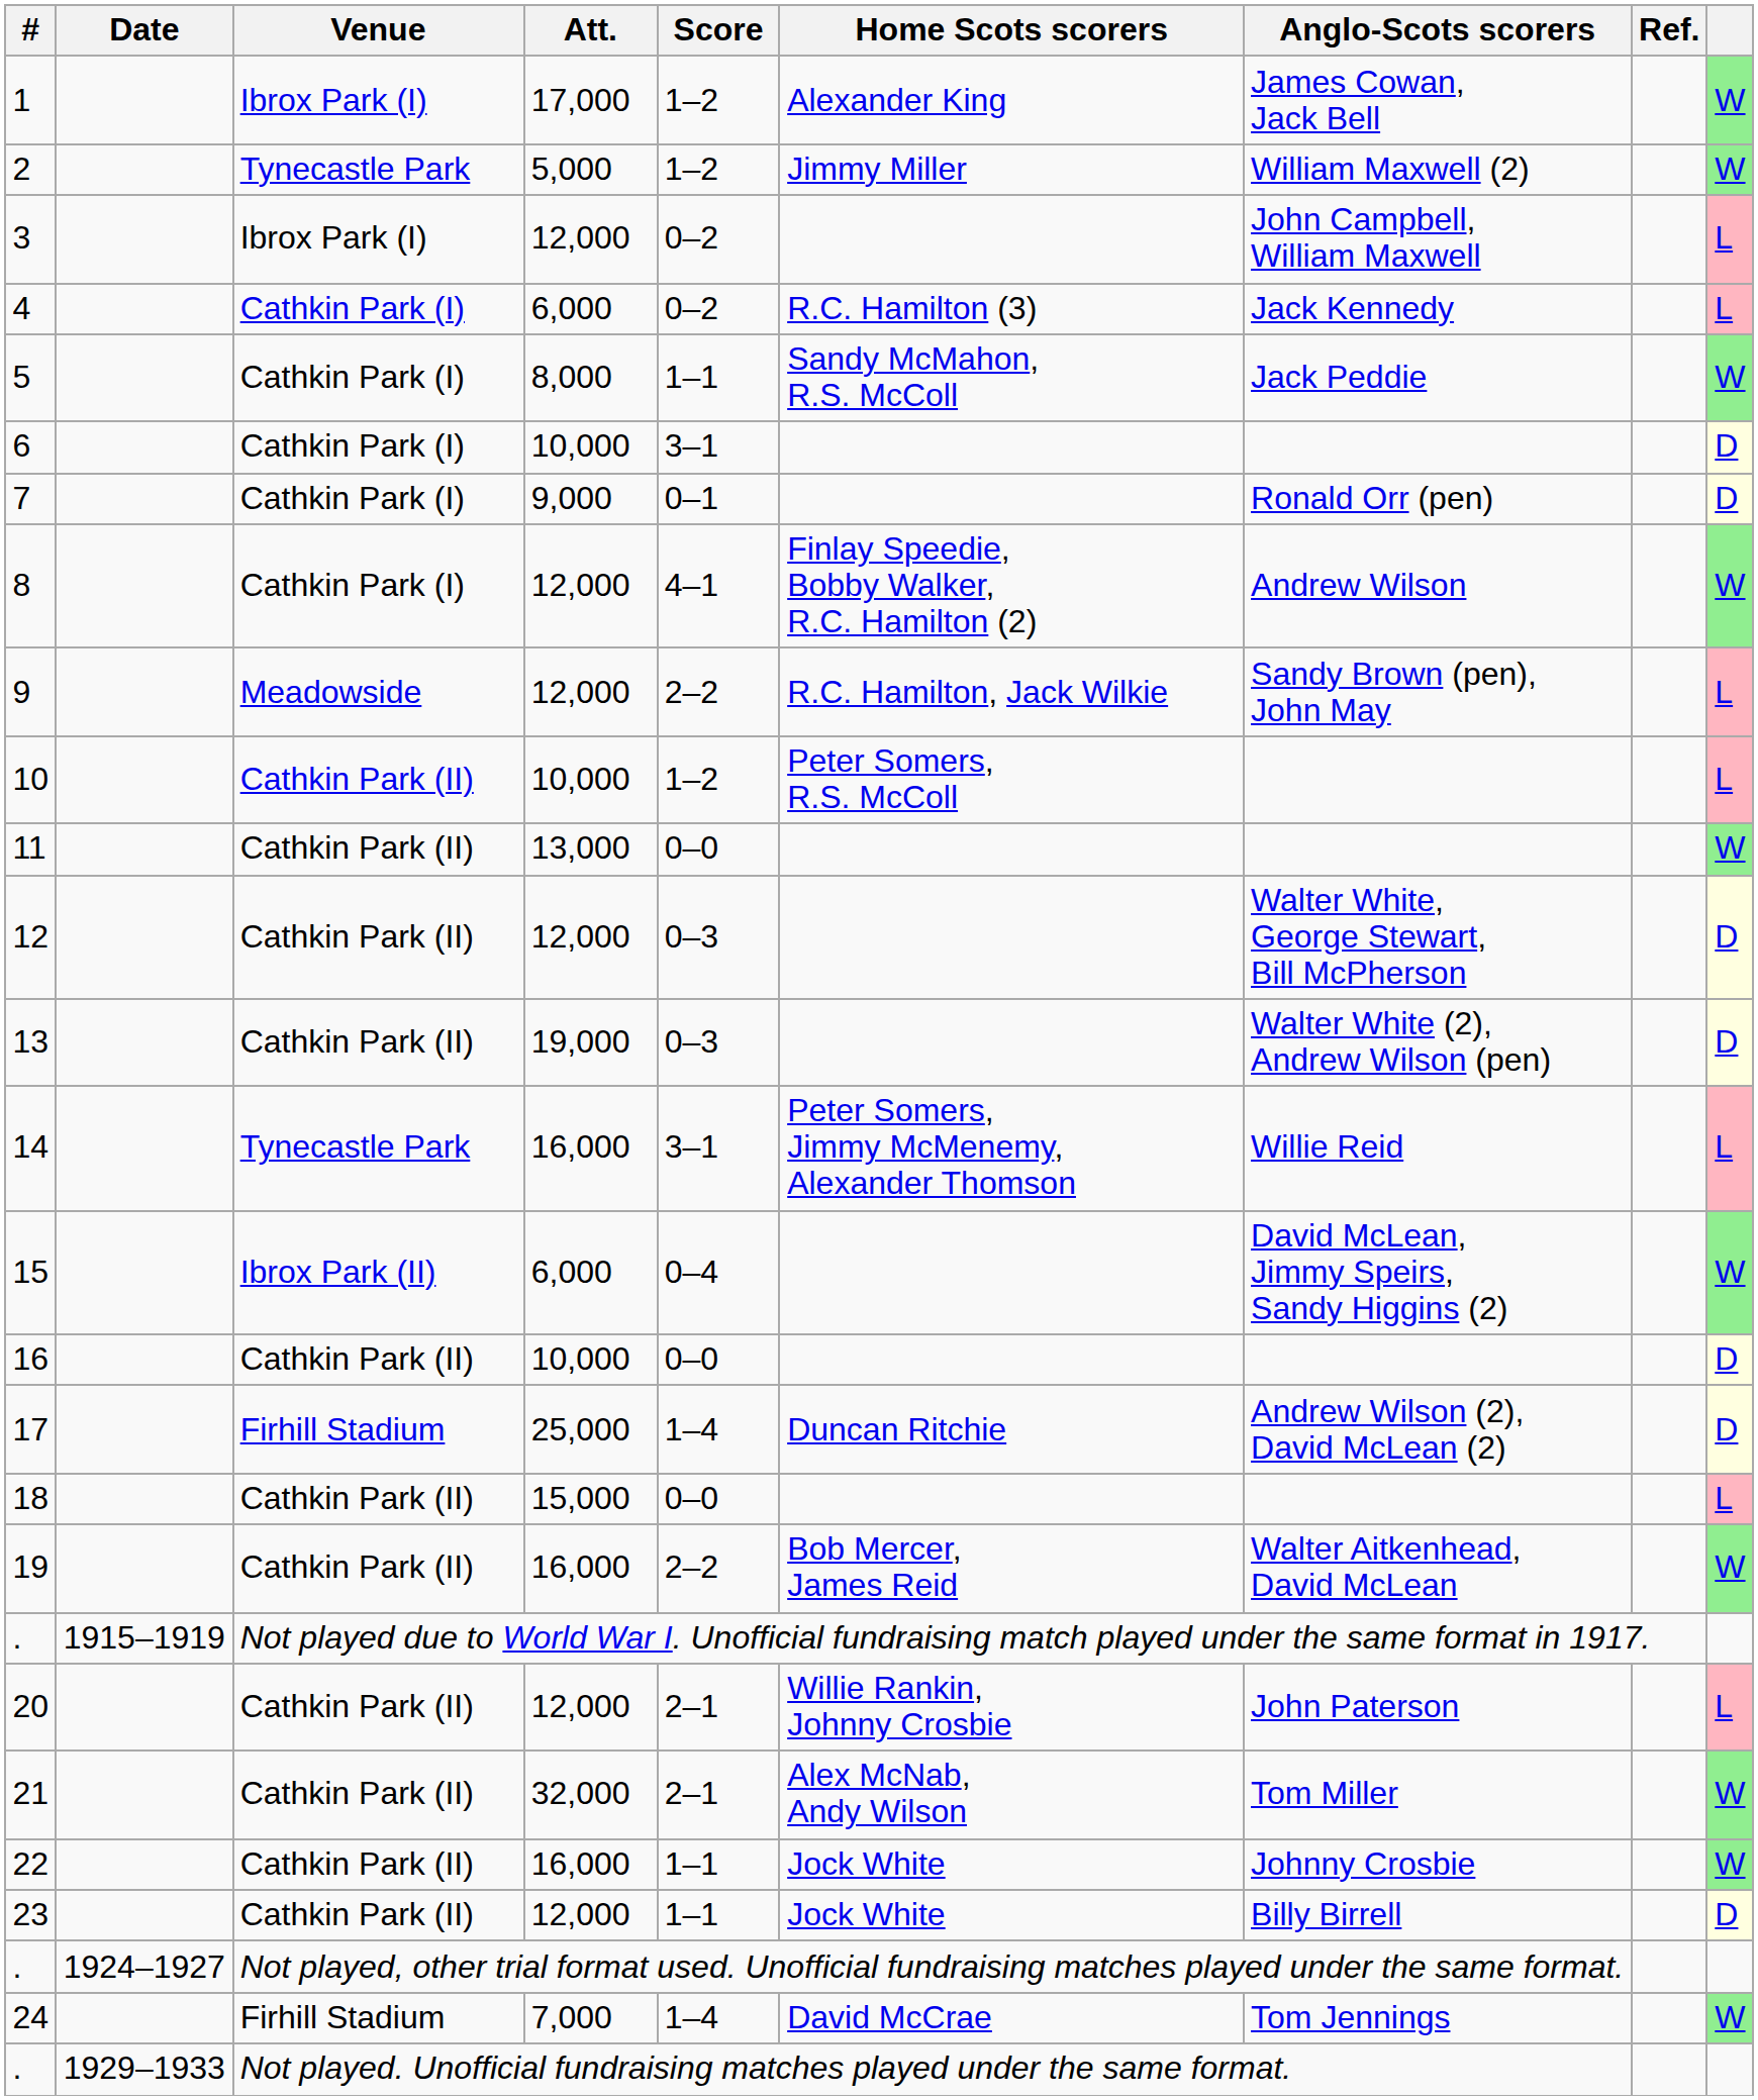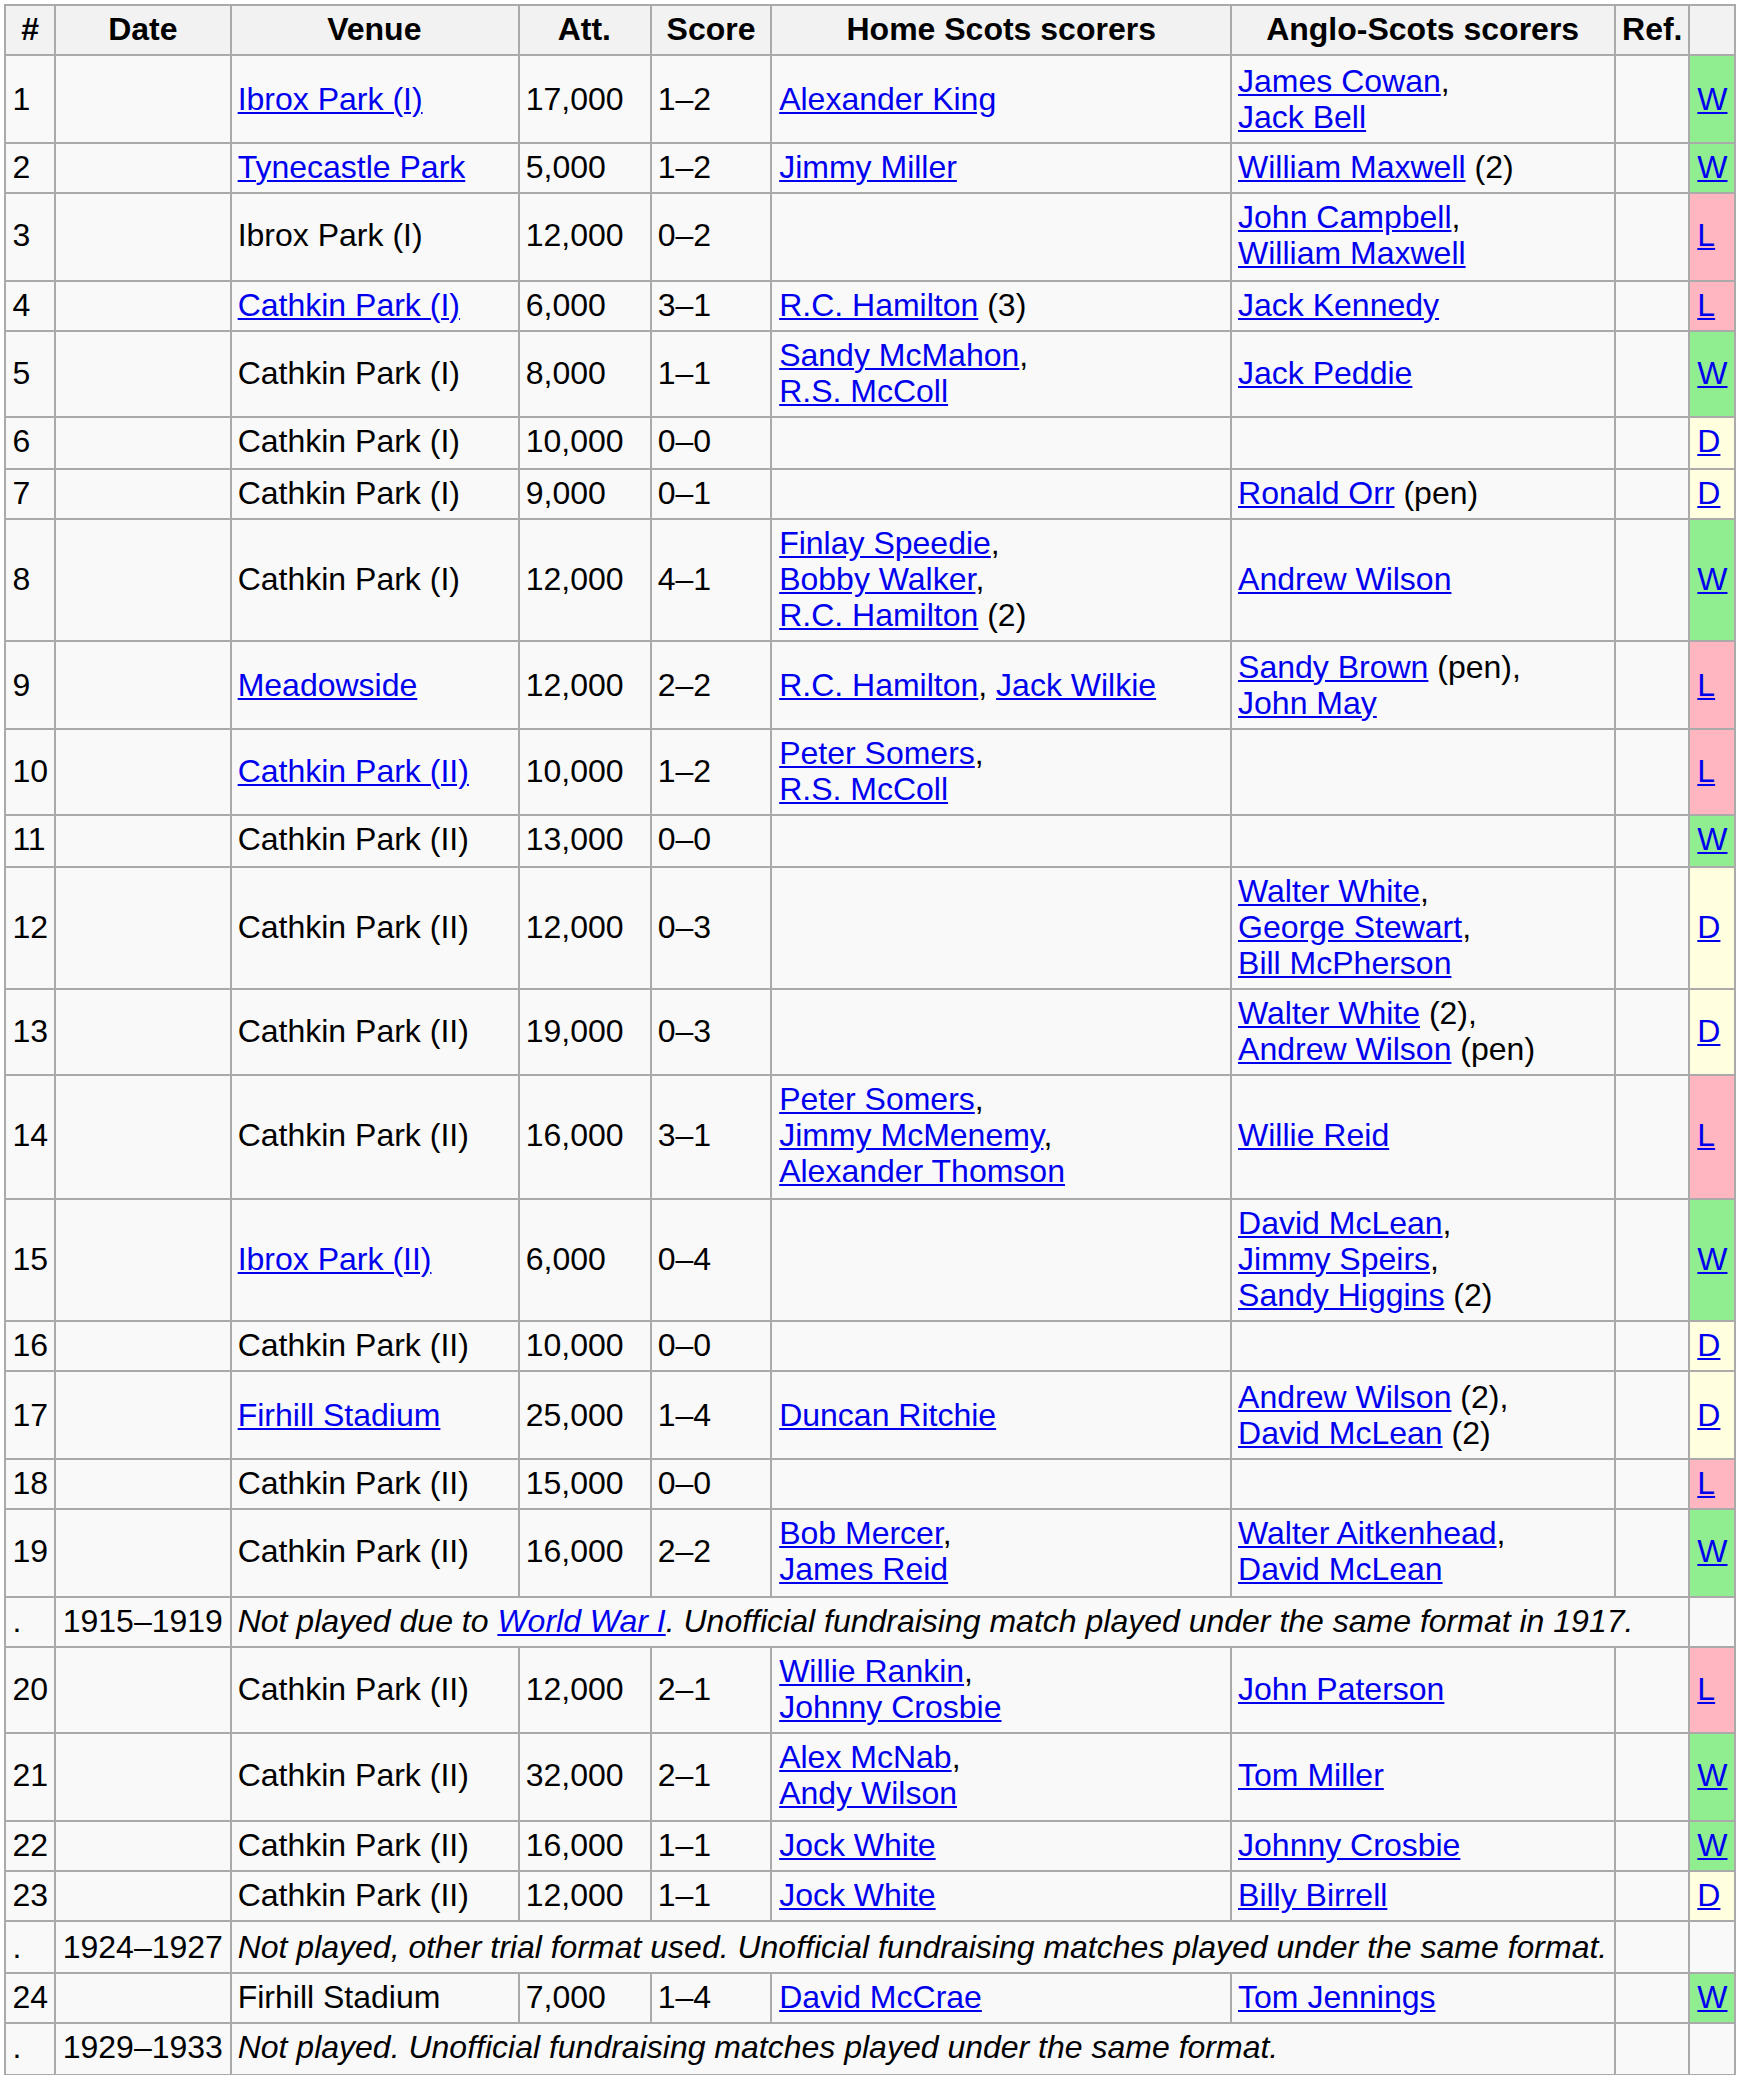4 | Score: 0–2 -> 3–1
6 | Score: 3–1 -> 0–0
14 | Venue: Tynecastle Park -> Cathkin Park (II)
